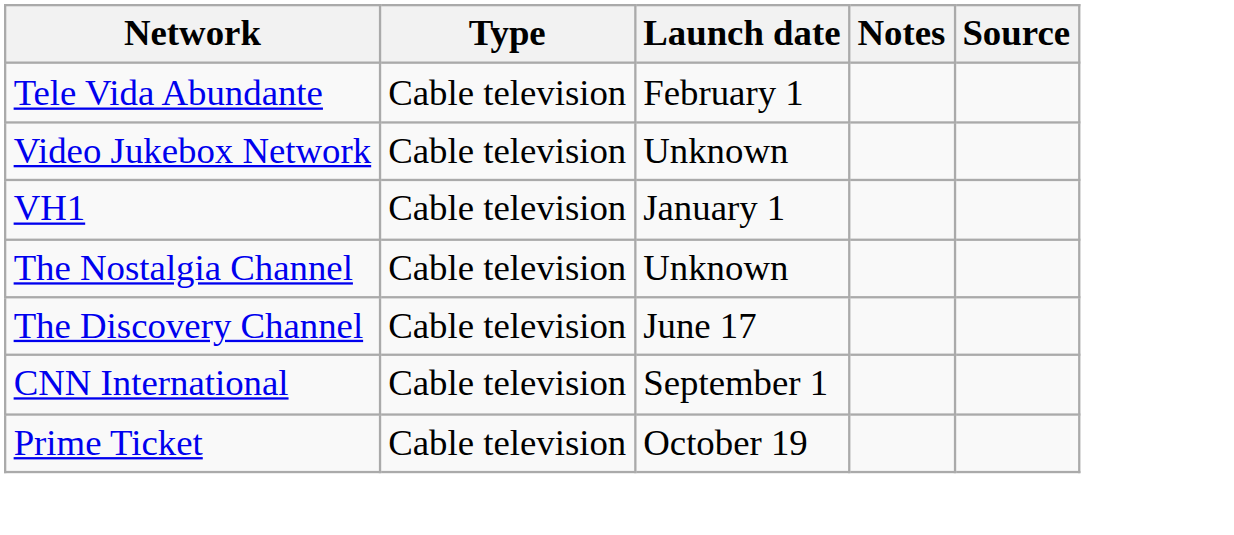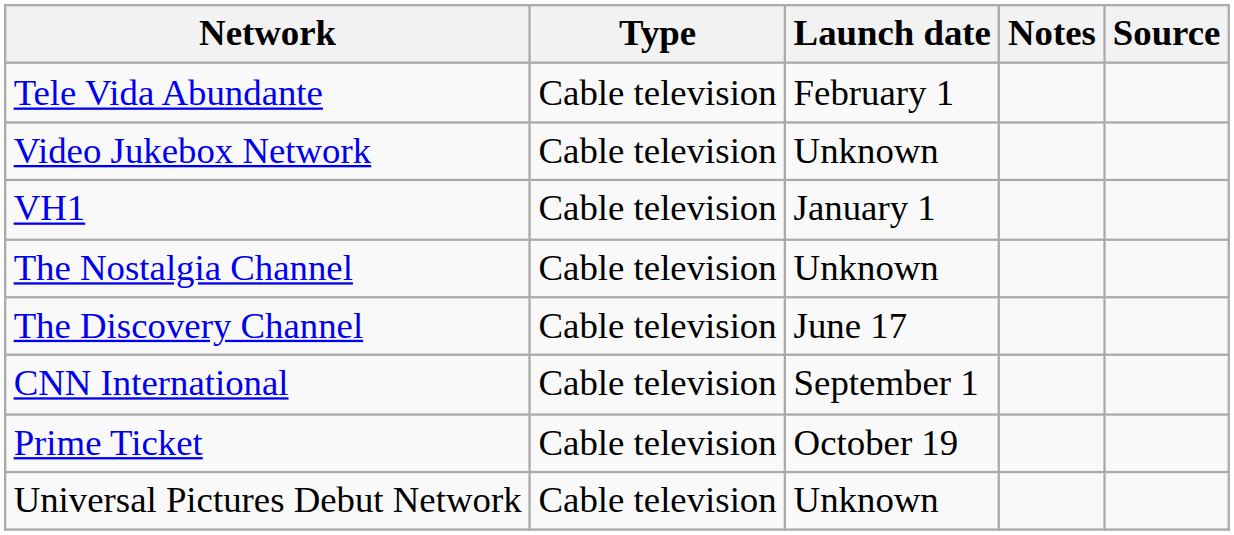+ row: Universal Pictures Debut Network | Cable television | Unknown
